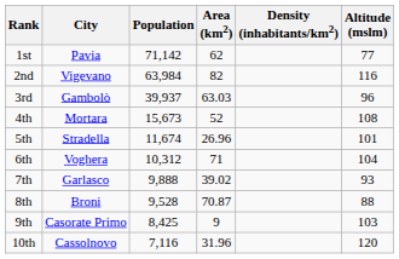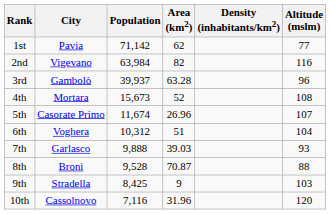3rd | Area (km2): 63.03 -> 63.28
5th | City: Stradella -> Casorate Primo
5th | Altitude (mslm): 101 -> 107
6th | Area (km2): 71 -> 51
7th | Area (km2): 39.02 -> 39.03
9th | City: Casorate Primo -> Stradella
